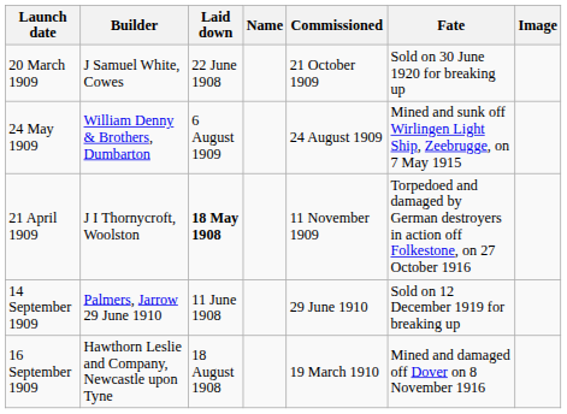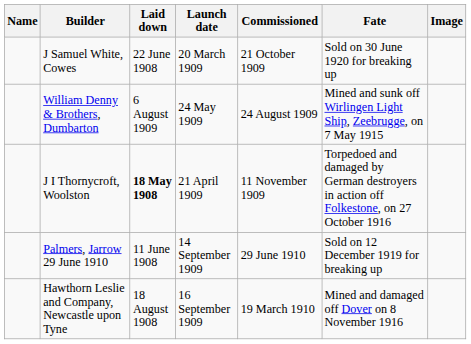columns swapped: Name <-> Launch date
